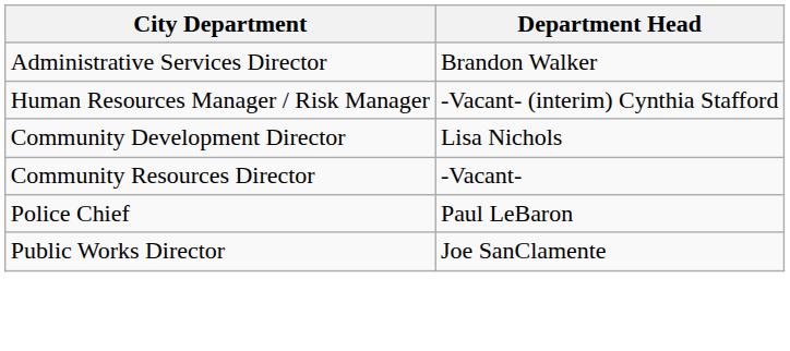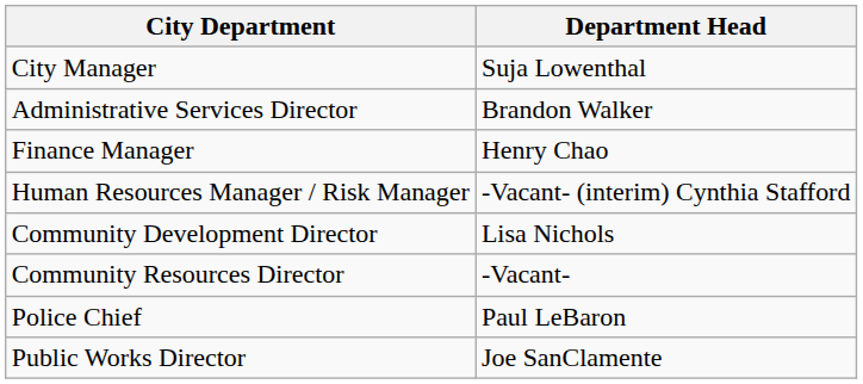+ row: City Manager | Suja Lowenthal
+ row: Finance Manager | Henry Chao
